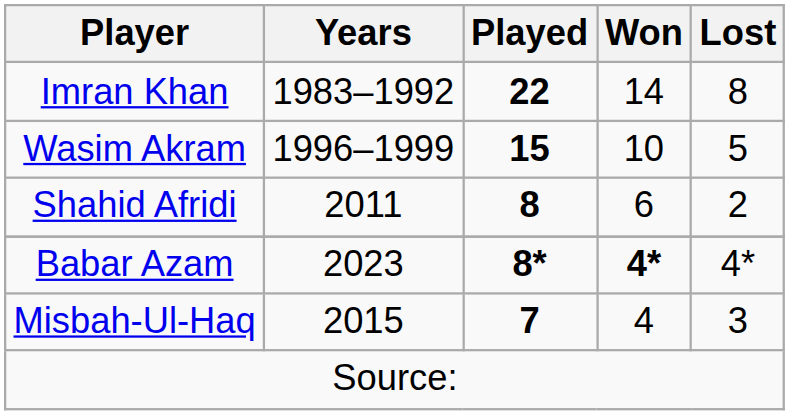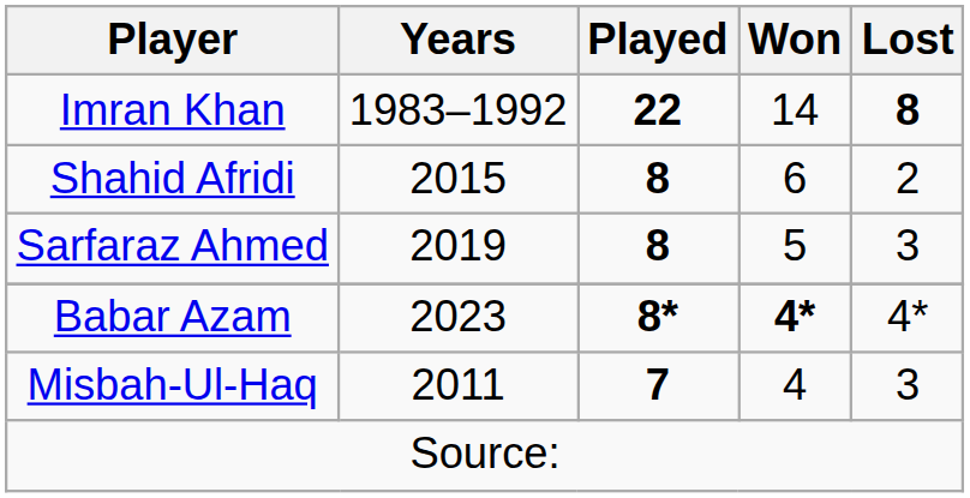Imran Khan | Lost: normal -> bold
- row: Wasim Akram | 1996–1999 | 15 | 10 | 5
Shahid Afridi | Years: 2011 -> 2015
+ row: Sarfaraz Ahmed | 2019 | 8 | 5 | 3
Misbah-Ul-Haq | Years: 2015 -> 2011
